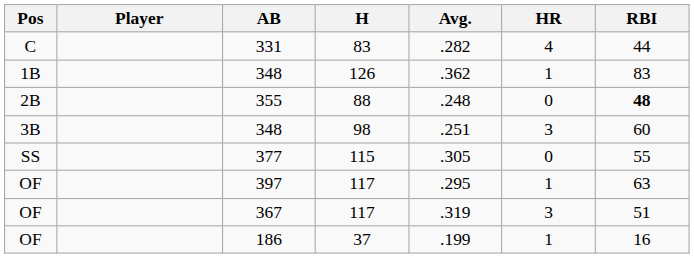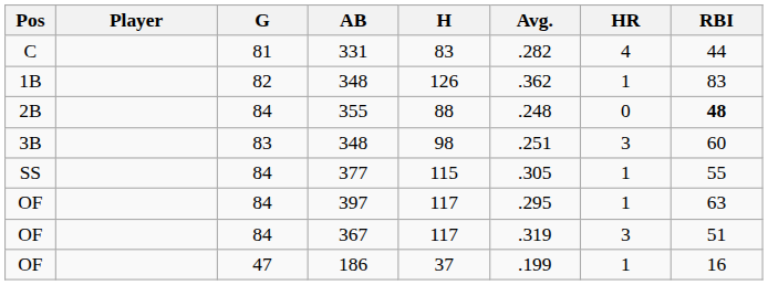+ column: G | 81 | 82 | 84 | 83 | 84 | 84 | 84 | 47
377 | HR: 0 -> 1
